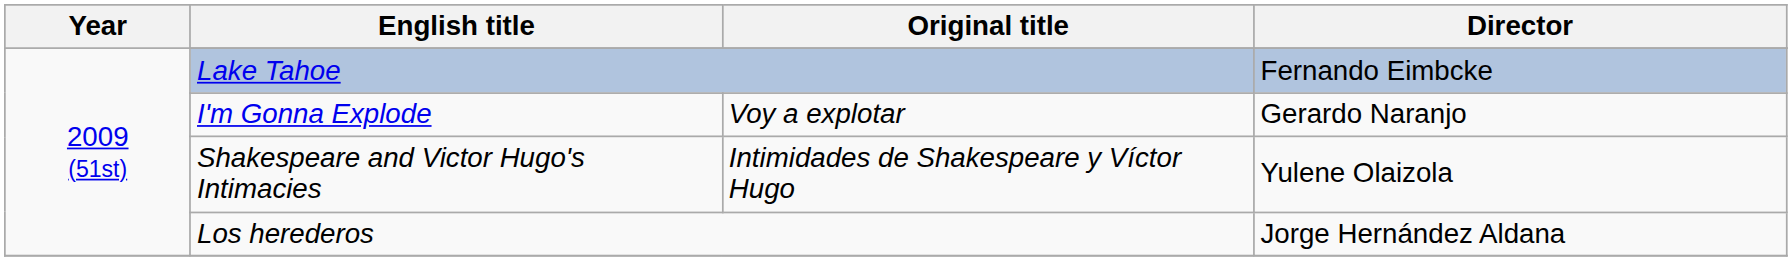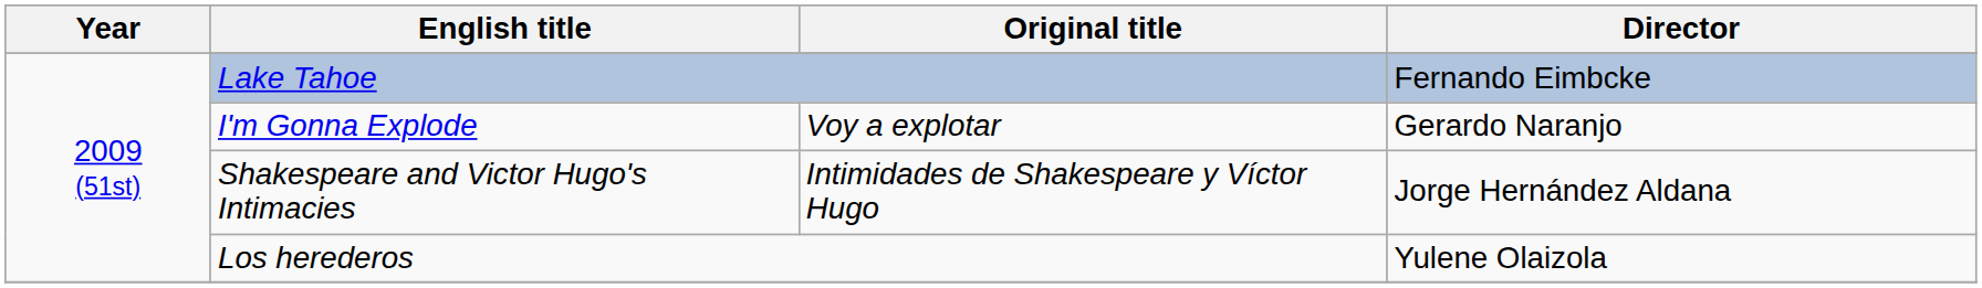Shakespeare and Victor Hugo's Intimacies | Director: Yulene Olaizola -> Jorge Hernández Aldana
Los herederos | Director: Jorge Hernández Aldana -> Yulene Olaizola
